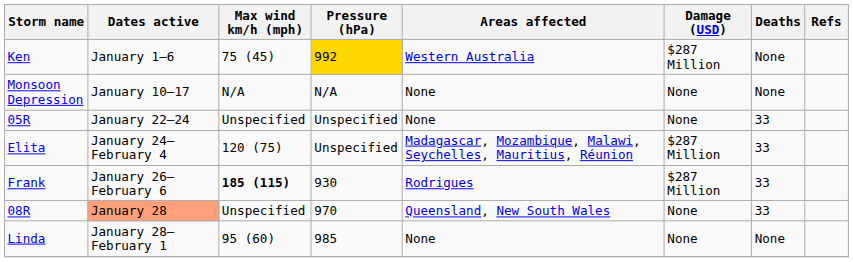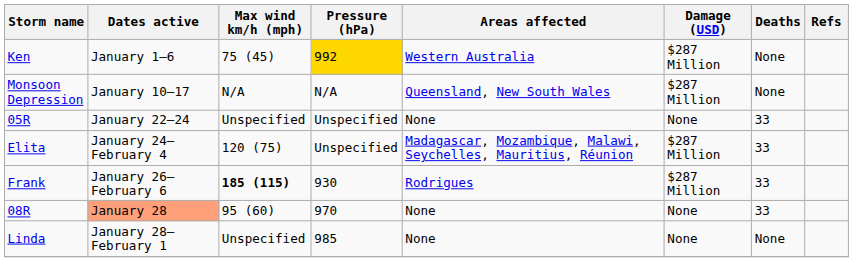Monsoon Depression | Areas affected: None -> Queensland, New South Wales
Monsoon Depression | Damage (USD): None -> $287 Million
08R | Max wind km/h (mph): Unspecified -> 95 (60)
08R | Areas affected: Queensland, New South Wales -> None
Linda | Max wind km/h (mph): 95 (60) -> Unspecified
